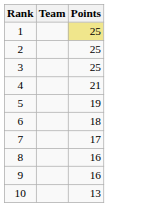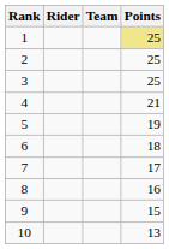+ column: Rider
9 | Points: 16 -> 15
